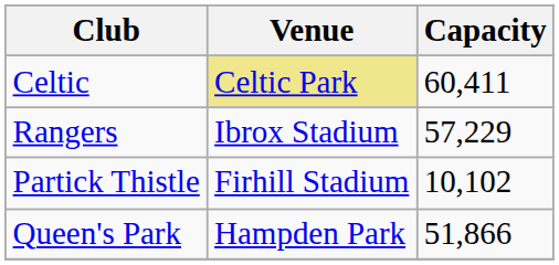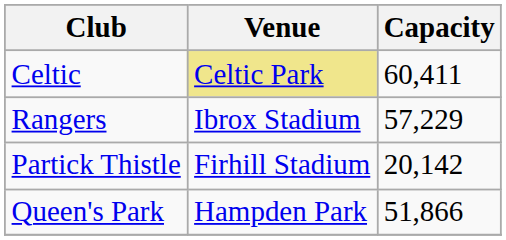Partick Thistle | Capacity: 10,102 -> 20,142
